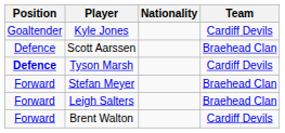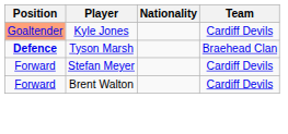Kyle Jones | Position: no background -> lightsalmon background
- row: Defence | Scott Aarssen | Braehead Clan
Tyson Marsh | Team: Cardiff Devils -> Braehead Clan
Stefan Meyer | Team: Braehead Clan -> Cardiff Devils
- row: Forward | Leigh Salters | Braehead Clan
